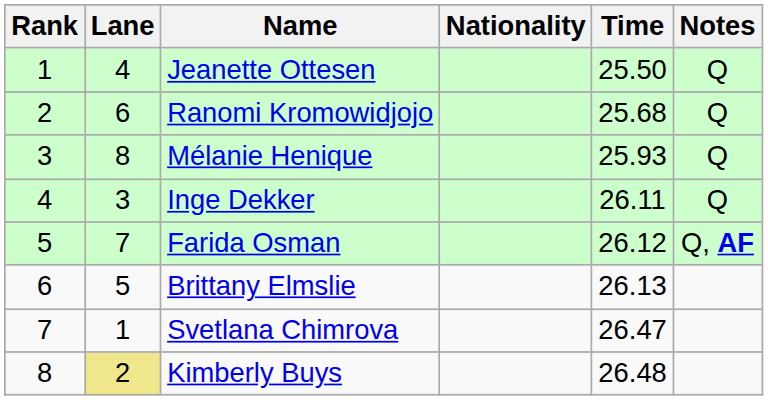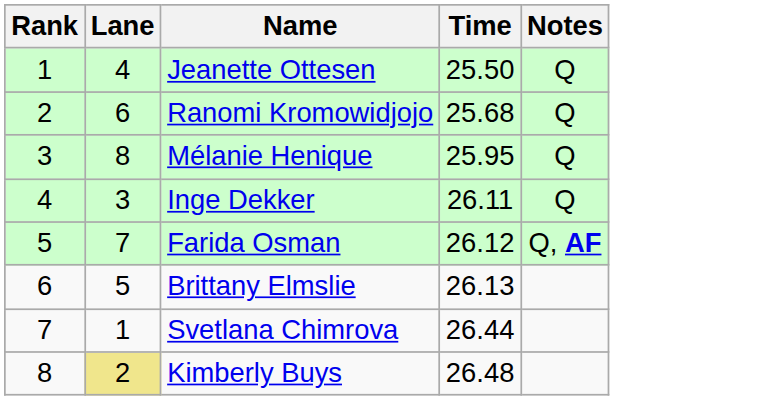- column: Nationality
Mélanie Henique | Time: 25.93 -> 25.95
Svetlana Chimrova | Time: 26.47 -> 26.44
